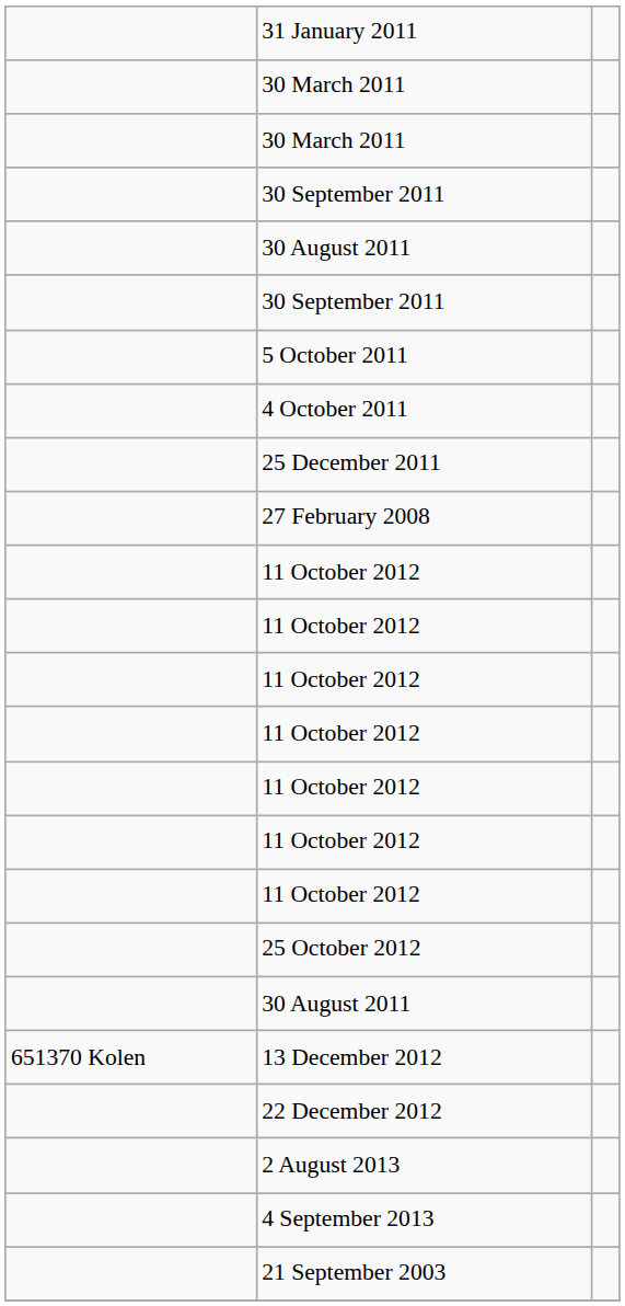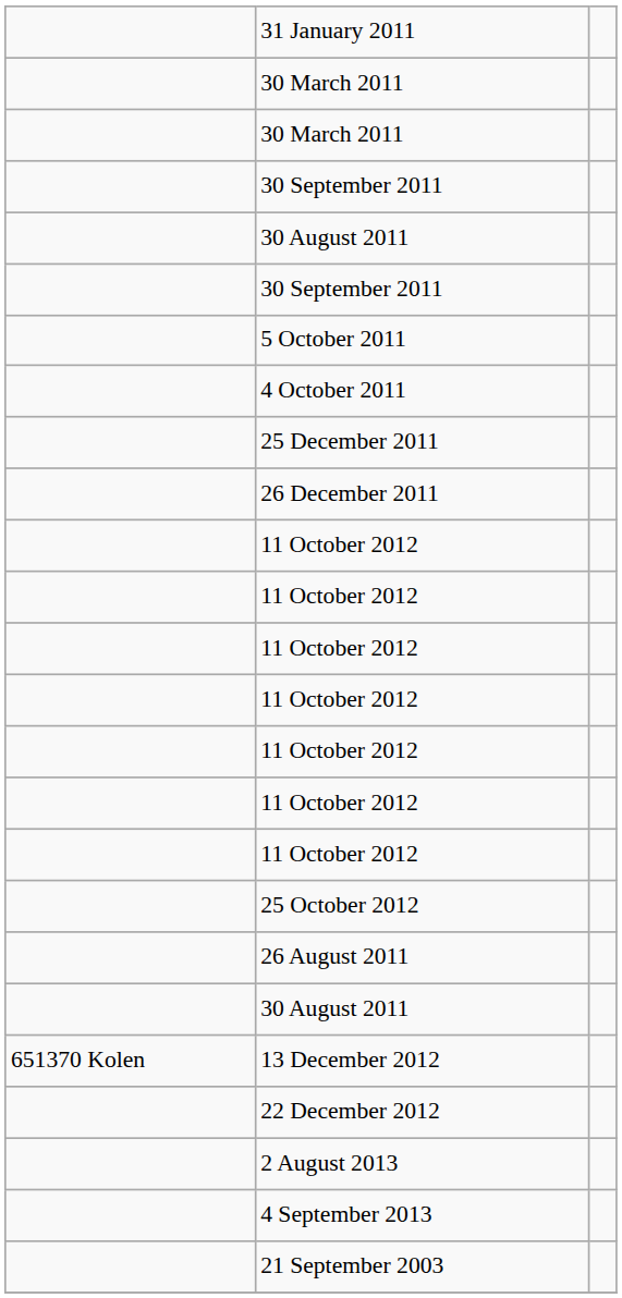+ row: 26 December 2011
- row: 27 February 2008
+ row: 26 August 2011
